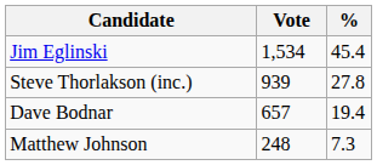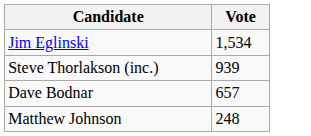- column: % | 45.4 | 27.8 | 19.4 | 7.3
